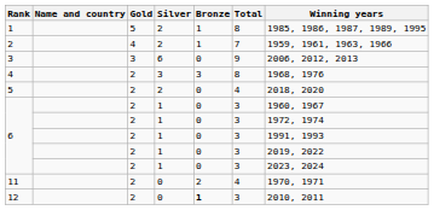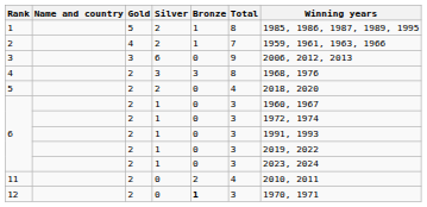11 | Winning years: 1970, 1971 -> 2010, 2011
12 | Winning years: 2010, 2011 -> 1970, 1971
